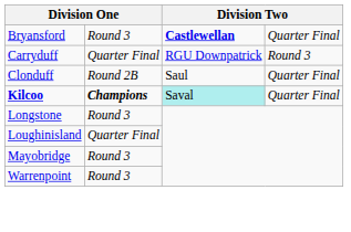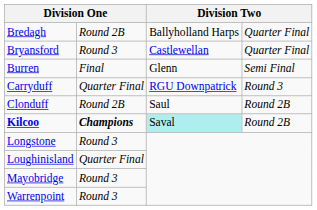+ row: Bredagh | Round 2B | Ballyholland Harps | Quarter Final
Bryansford | column 3: bold -> normal
+ row: Burren | Final | Glenn | Semi Final
Clonduff | column 4: Quarter Final -> Round 2B
Kilcoo | column 4: Quarter Final -> Round 2B
